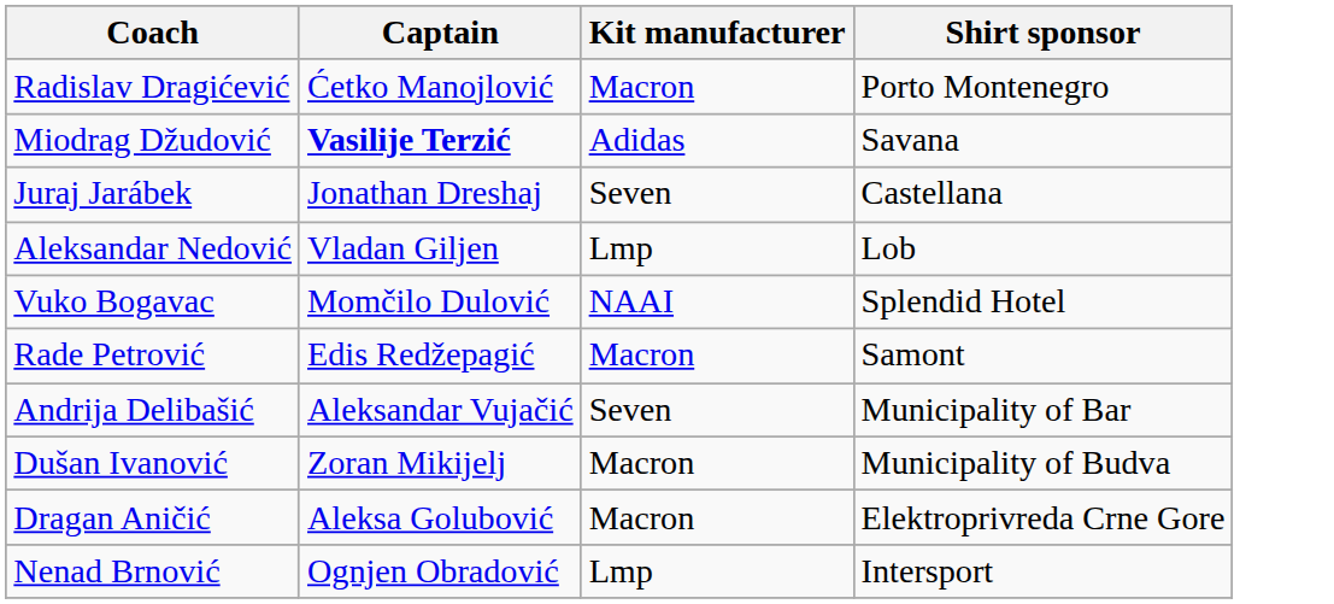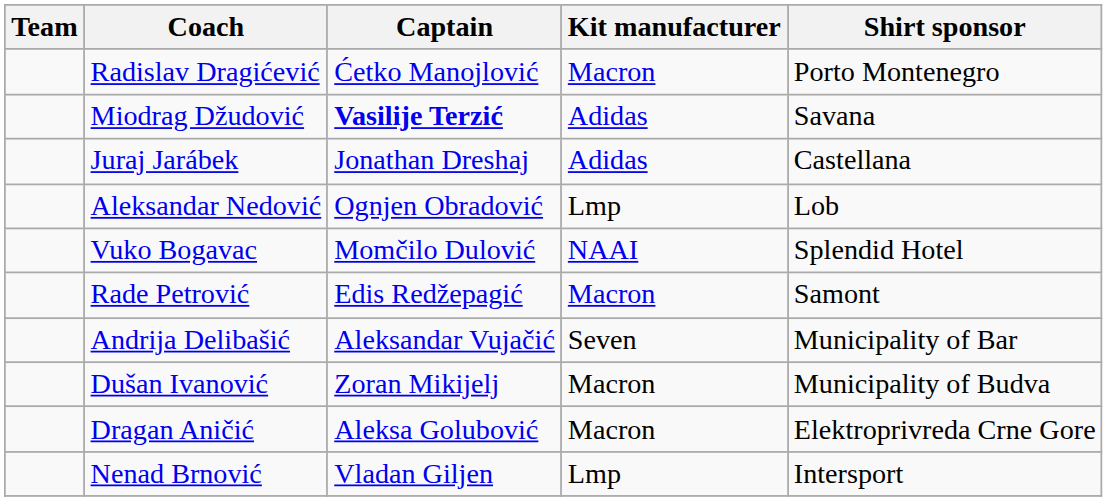+ column: Team
Juraj Jarábek | Kit manufacturer: Seven -> Adidas
Aleksandar Nedović | Captain: Vladan Giljen -> Ognjen Obradović
Nenad Brnović | Captain: Ognjen Obradović -> Vladan Giljen
